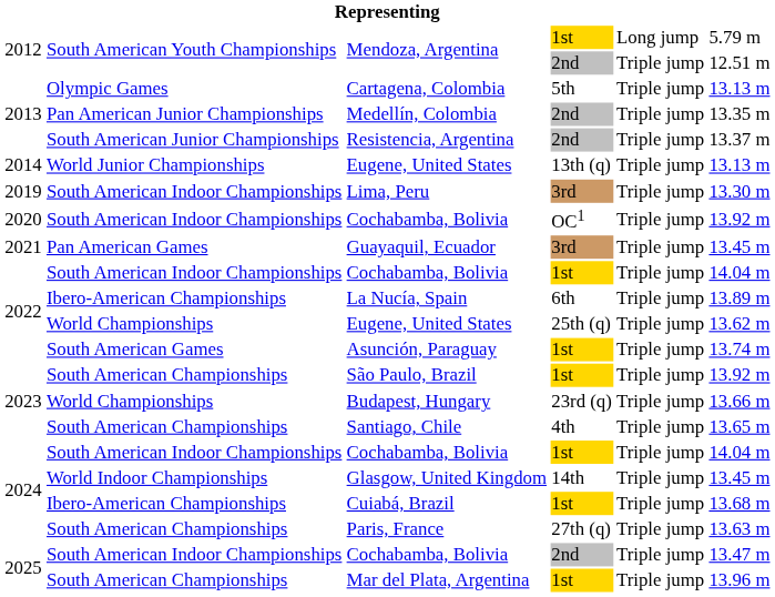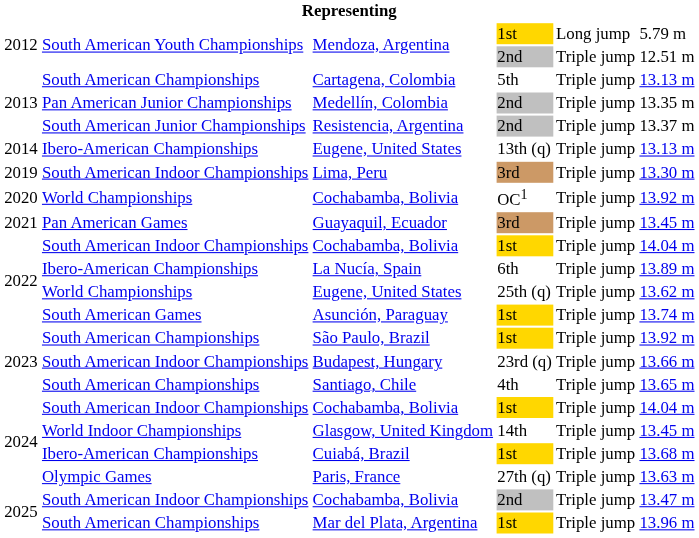Cartagena, Colombia | column 2: Olympic Games -> South American Championships
Eugene, United States / 13th (q) | column 2: World Junior Championships -> Ibero-American Championships
Cochabamba, Bolivia / OC1 | column 2: South American Indoor Championships -> World Championships
Budapest, Hungary | column 2: World Championships -> South American Indoor Championships
Paris, France | column 2: South American Championships -> Olympic Games
